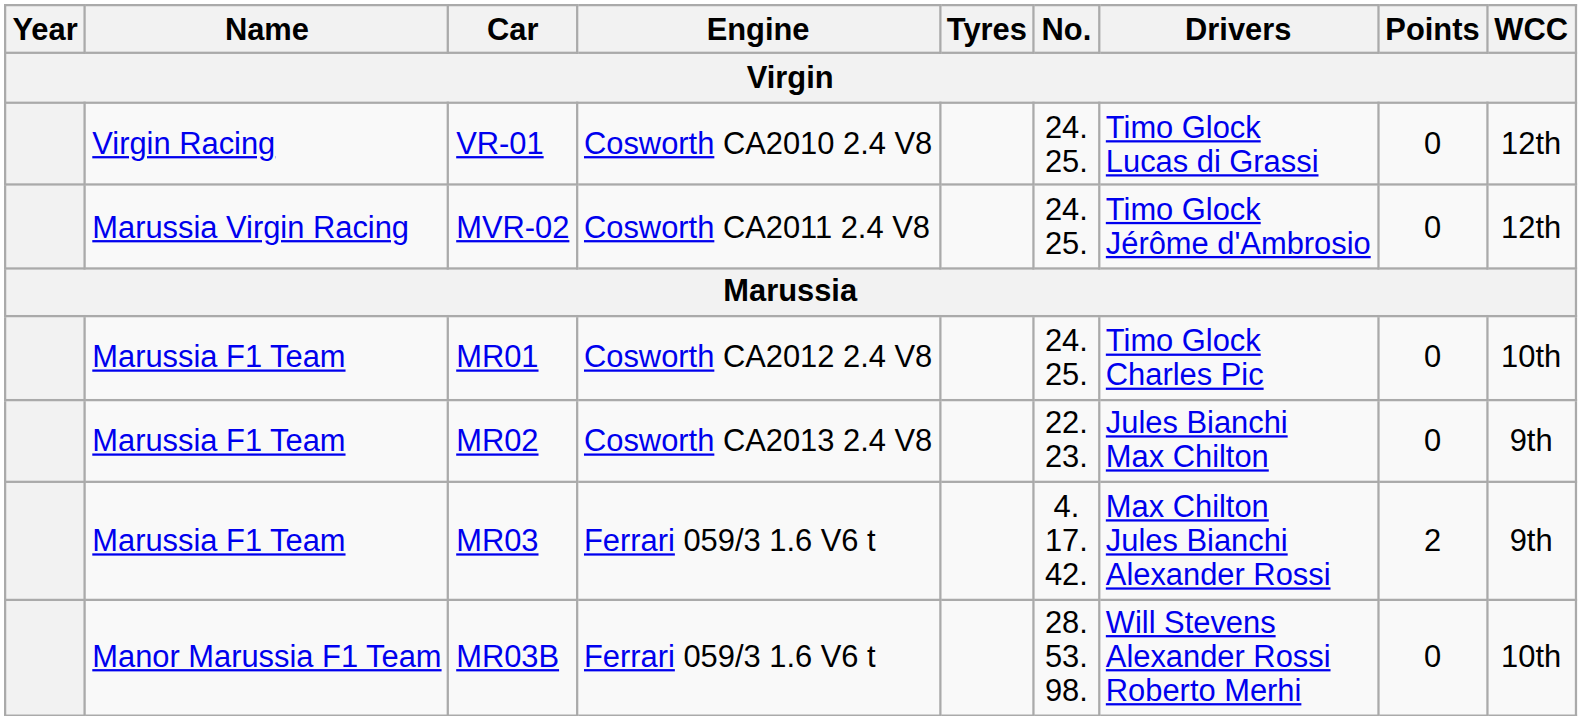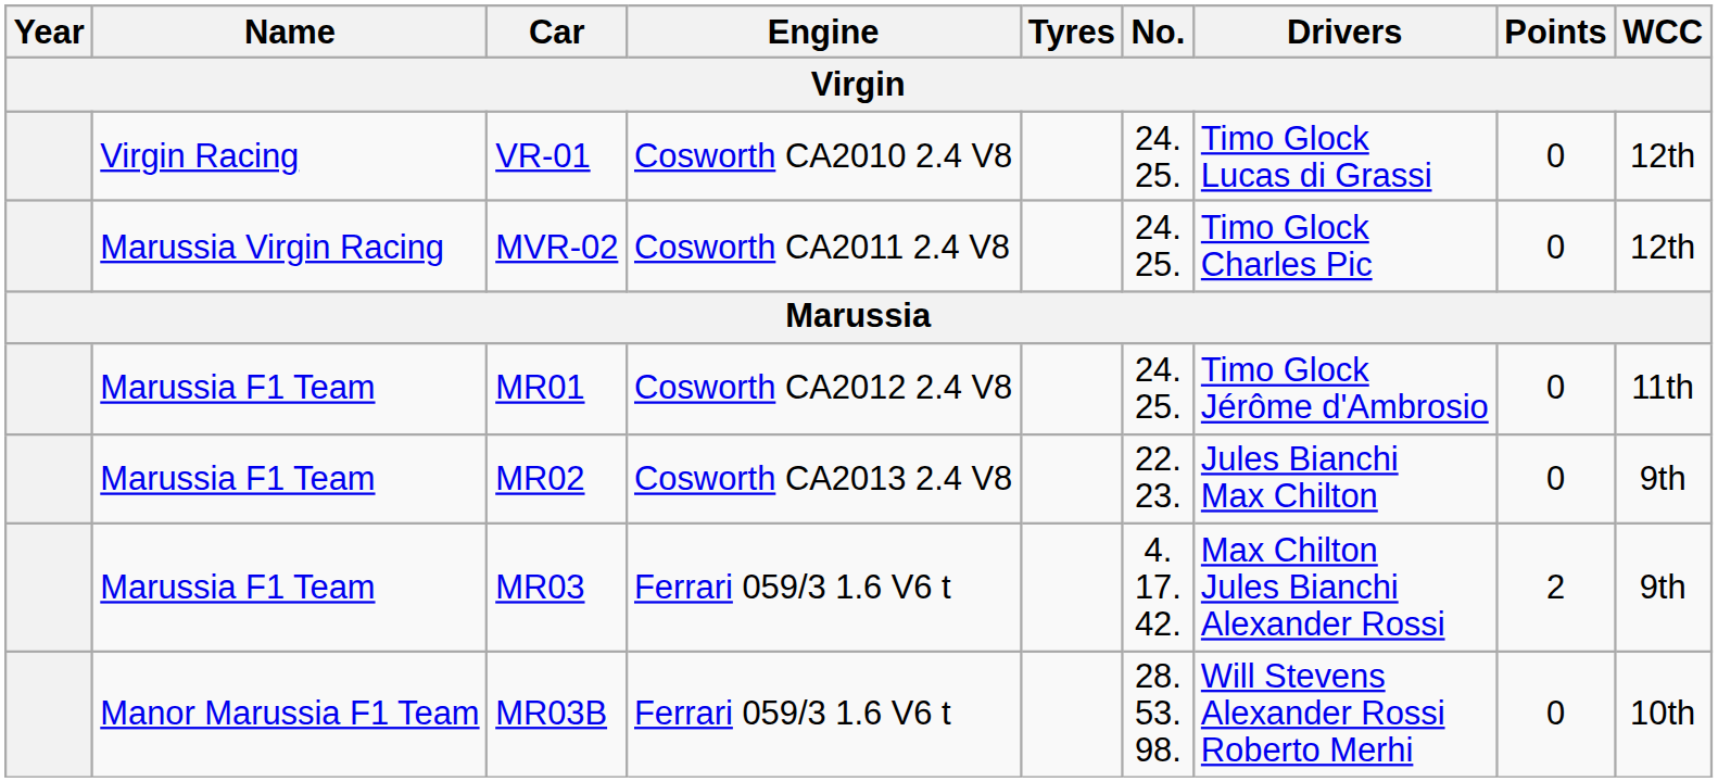MVR-02 | Drivers: Timo Glock Jérôme d'Ambrosio -> Timo Glock Charles Pic
MR01 | Drivers: Timo Glock Charles Pic -> Timo Glock Jérôme d'Ambrosio
MR01 | WCC: 10th -> 11th
